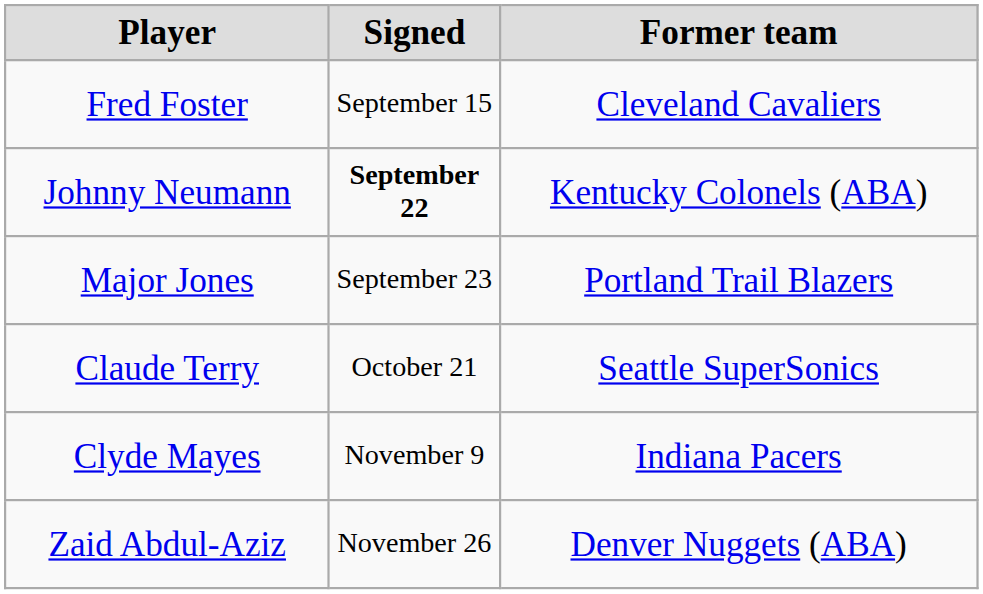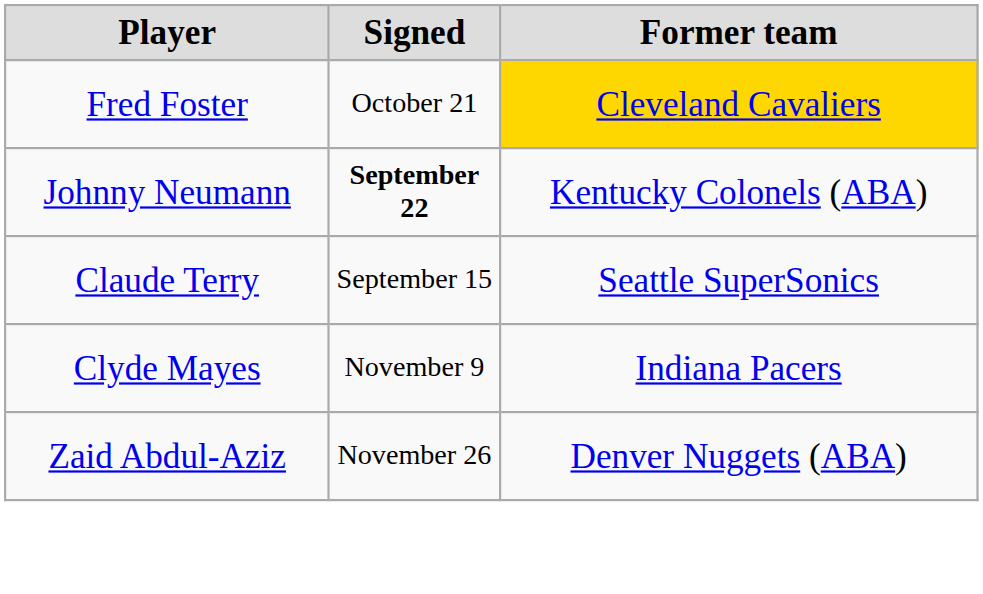Fred Foster | Signed: September 15 -> October 21
Fred Foster | Former team: no background -> gold background
- row: Major Jones | September 23 | Portland Trail Blazers
Claude Terry | Signed: October 21 -> September 15
